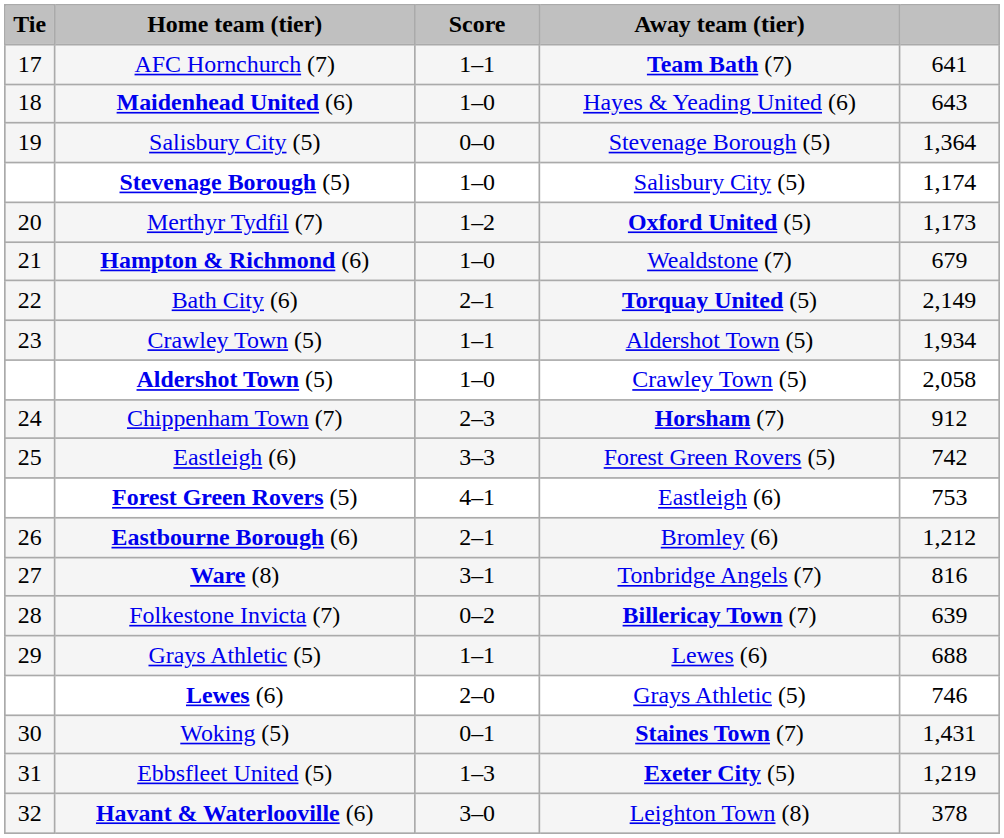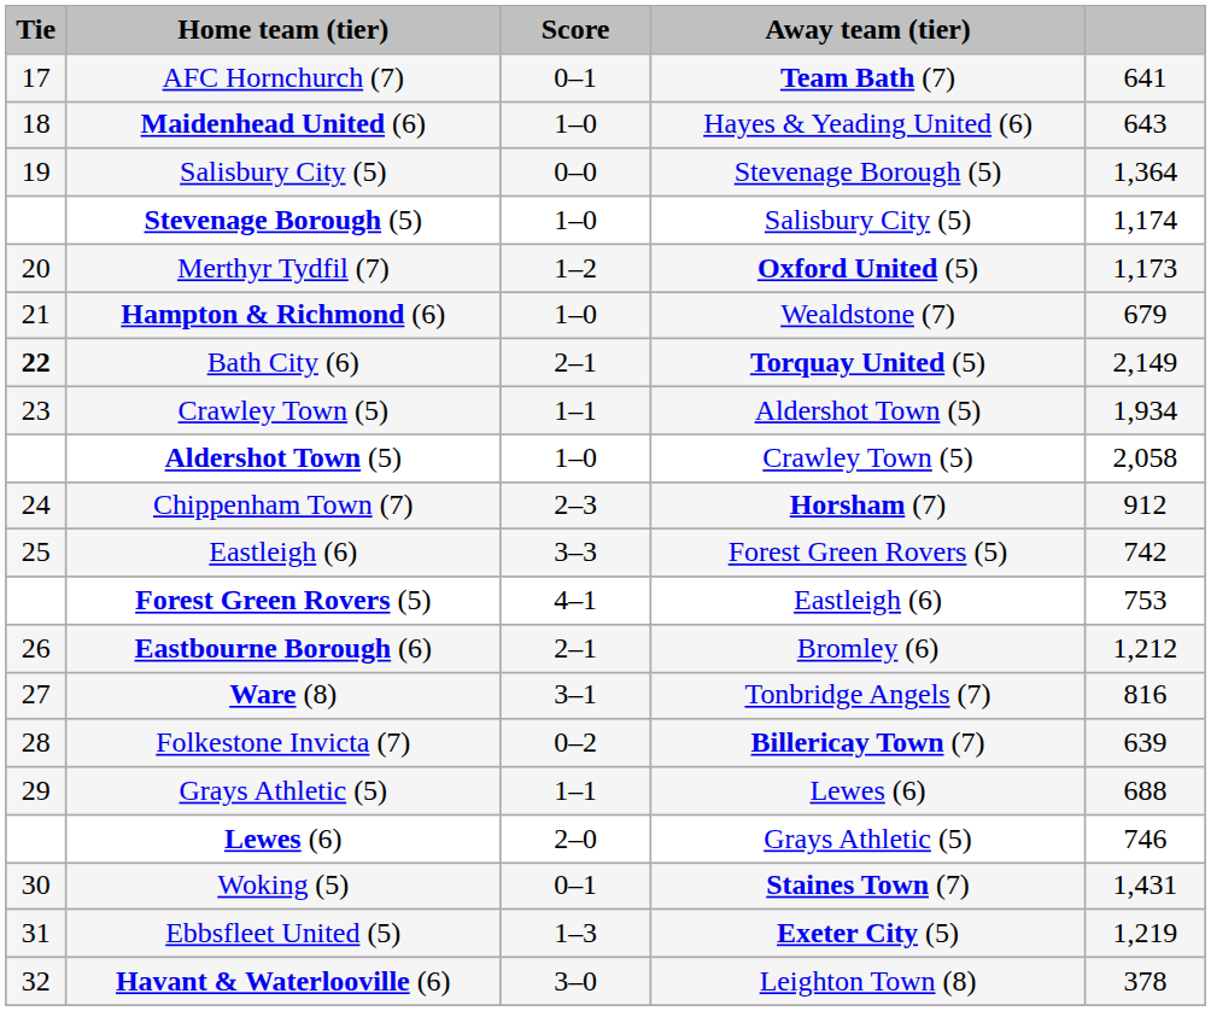AFC Hornchurch (7) | Score: 1–1 -> 0–1
Bath City (6) | Tie: normal -> bold
